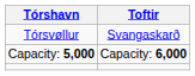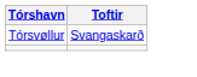- row: Capacity: 5,000 | Capacity: 6,000
